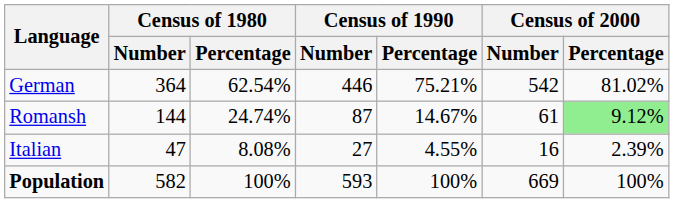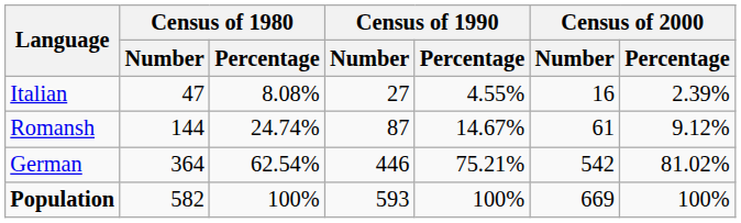rows swapped: German <-> Italian
Romansh | Census of 2000 / Percentage: lightgreen background -> no background
